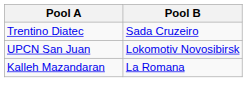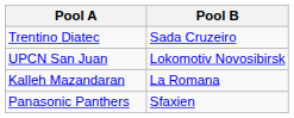+ row: Panasonic Panthers | Sfaxien
